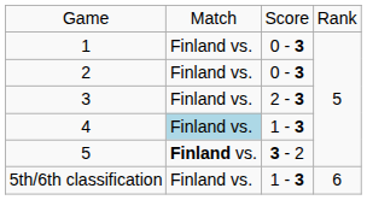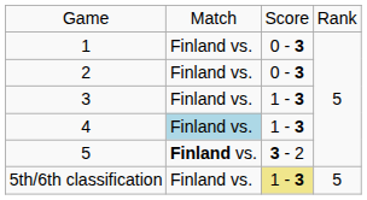3 | column 3: 2 - 3 -> 1 - 3
5th/6th classification | column 3: no background -> khaki background
5th/6th classification | column 4: 6 -> 5
